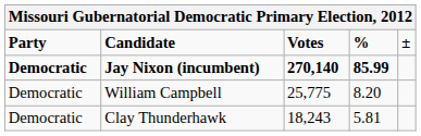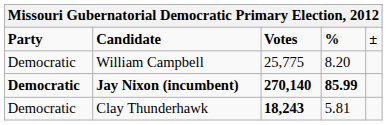rows swapped: Jay Nixon (incumbent) <-> William Campbell
Clay Thunderhawk | Votes: normal -> bold
